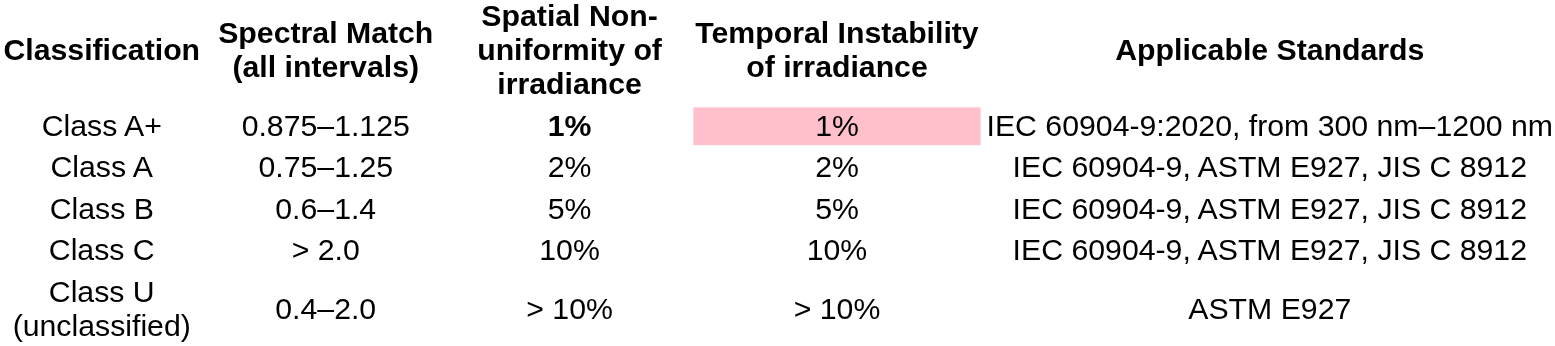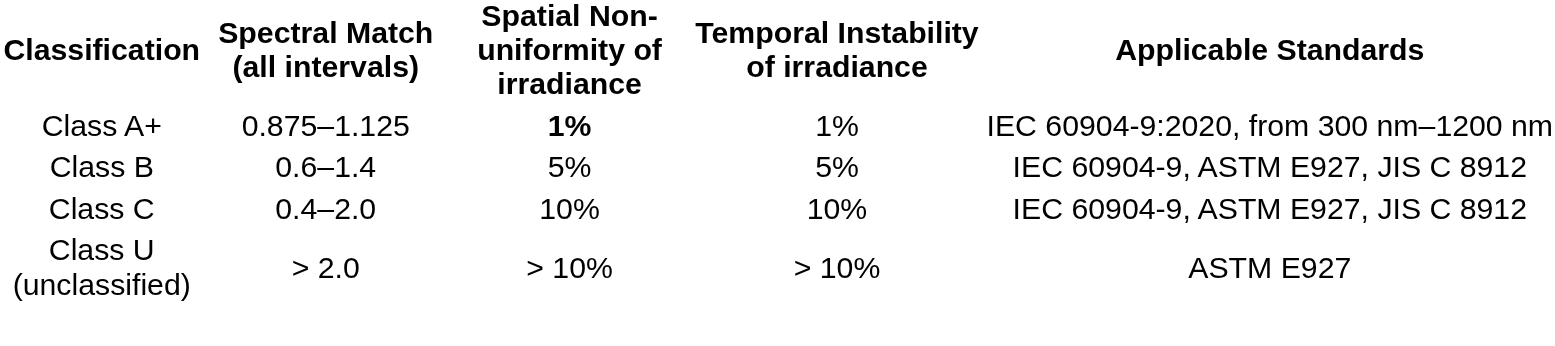Class A+ | Temporal Instability of irradiance: pink background -> no background
- row: Class A | 0.75–1.25 | 2% | 2% | IEC 60904-9, ASTM E927, JIS C 8912
Class C | Spectral Match (all intervals): > 2.0 -> 0.4–2.0
Class U (unclassified) | Spectral Match (all intervals): 0.4–2.0 -> > 2.0
